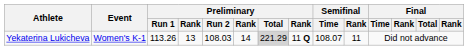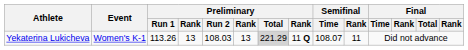Yekaterina Lukicheva | column 6: 14 -> 13
